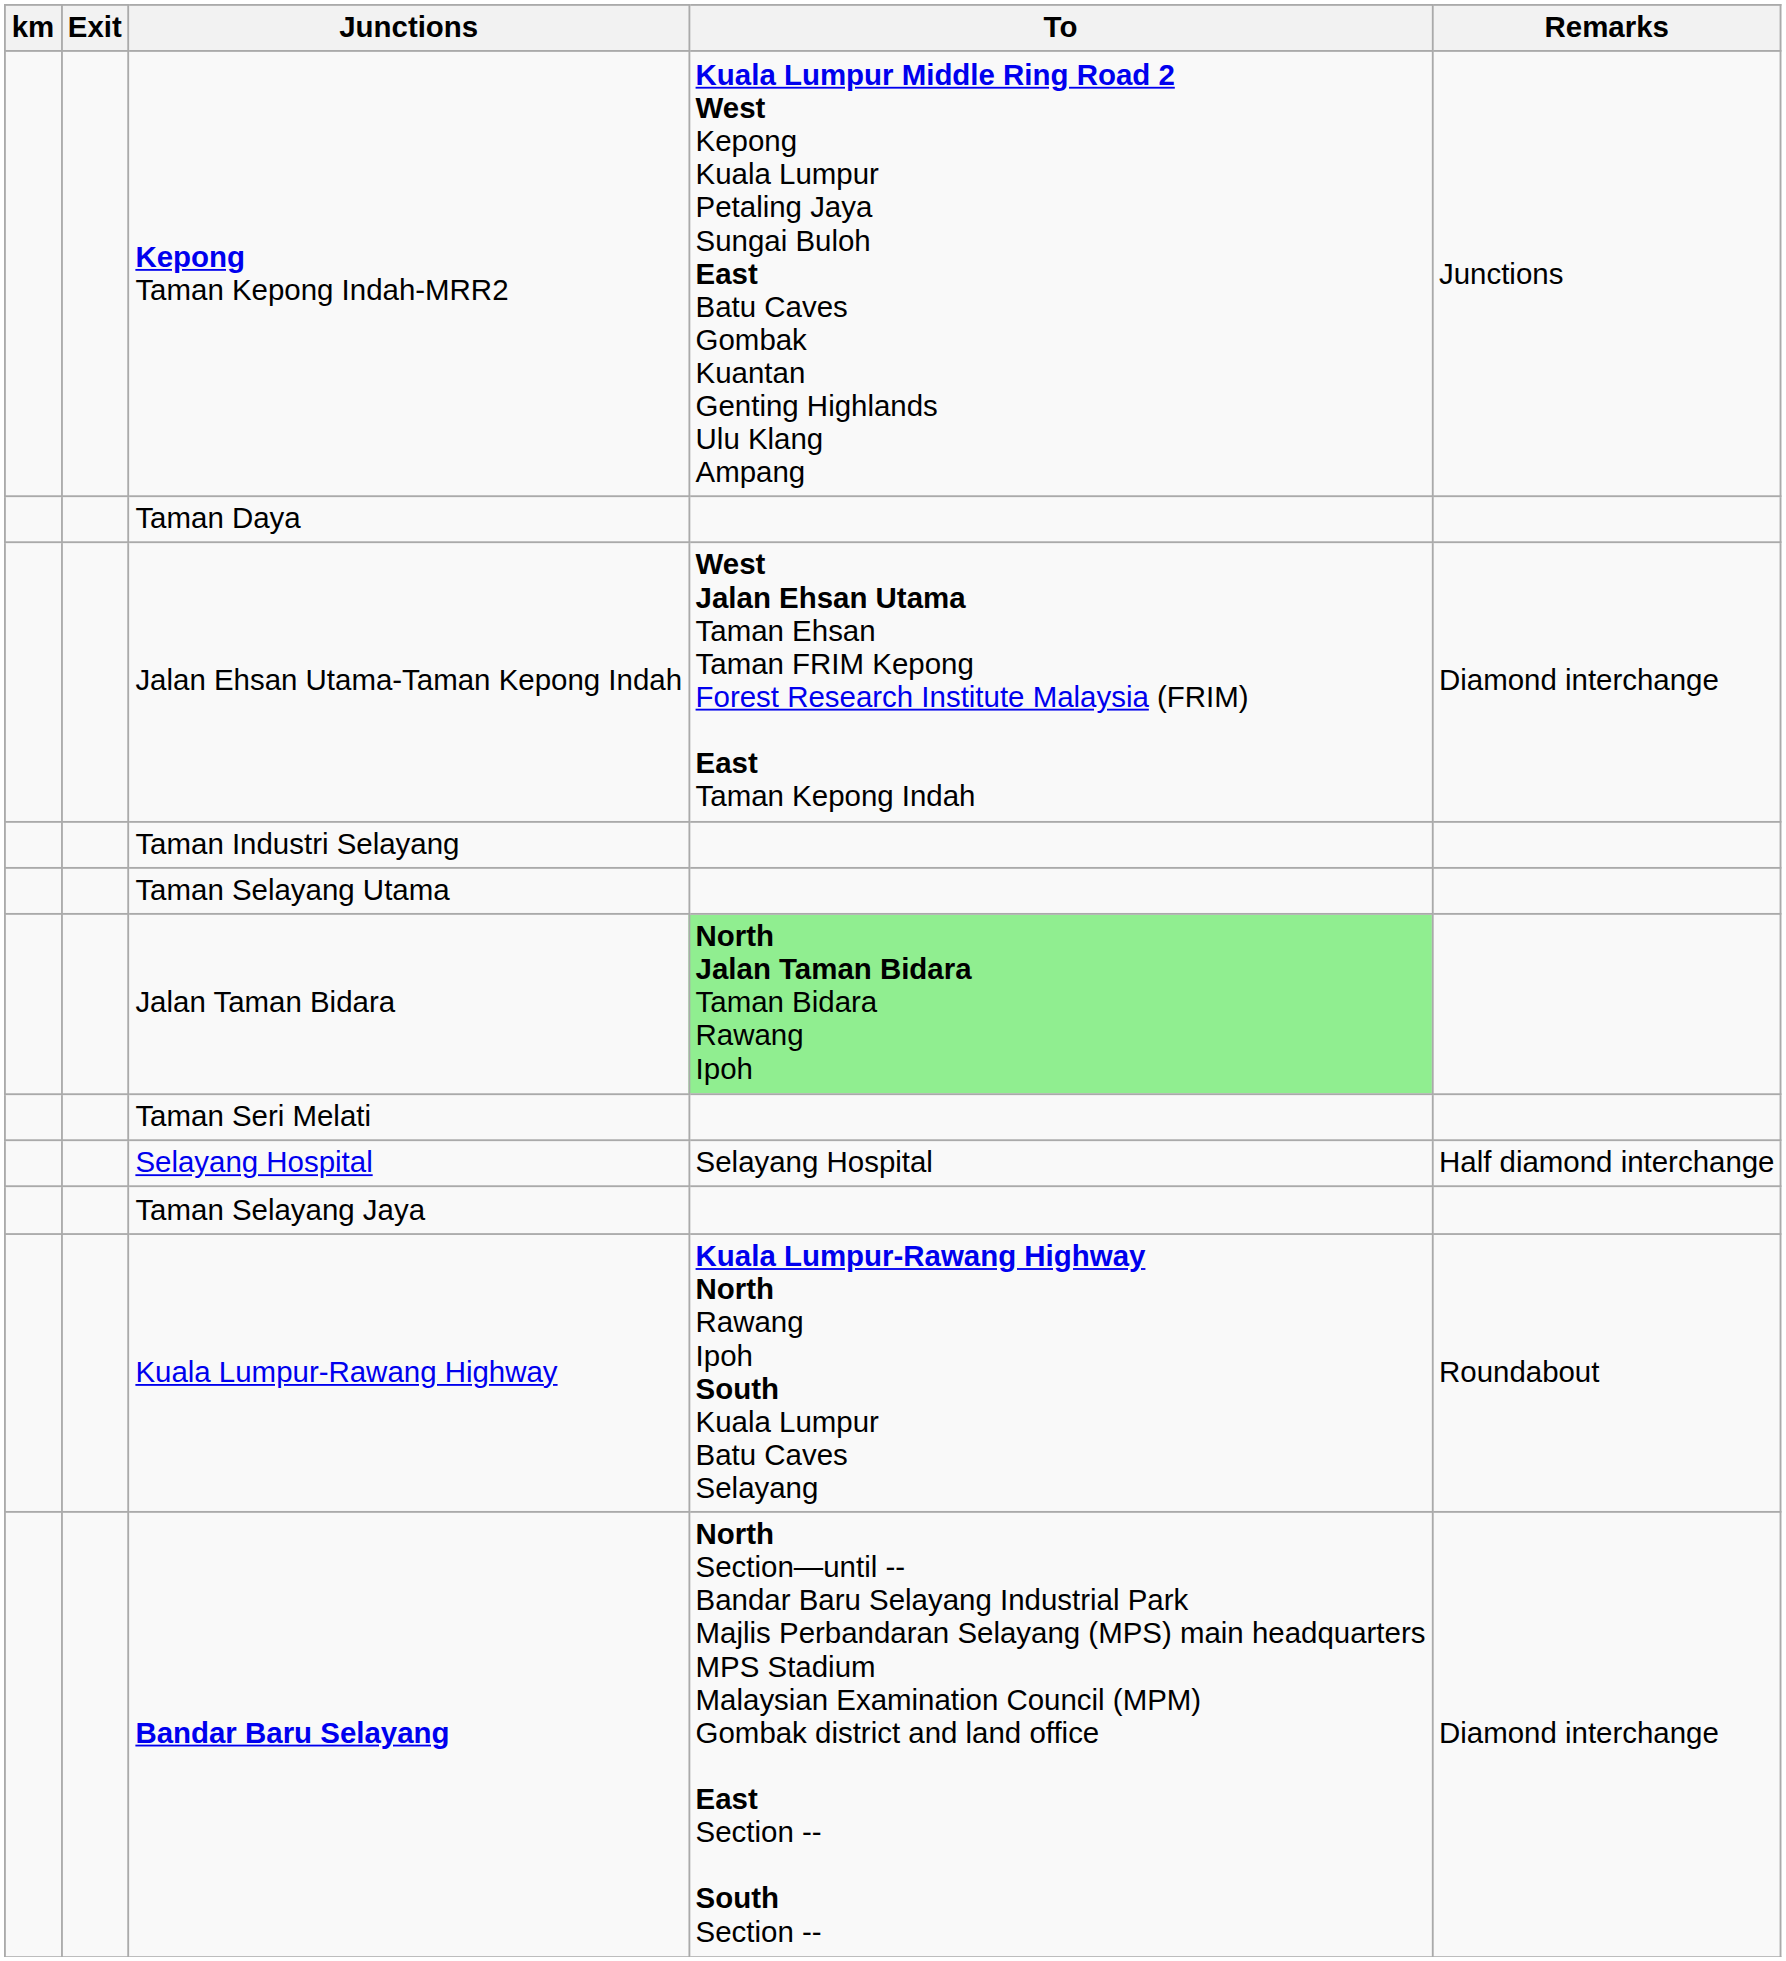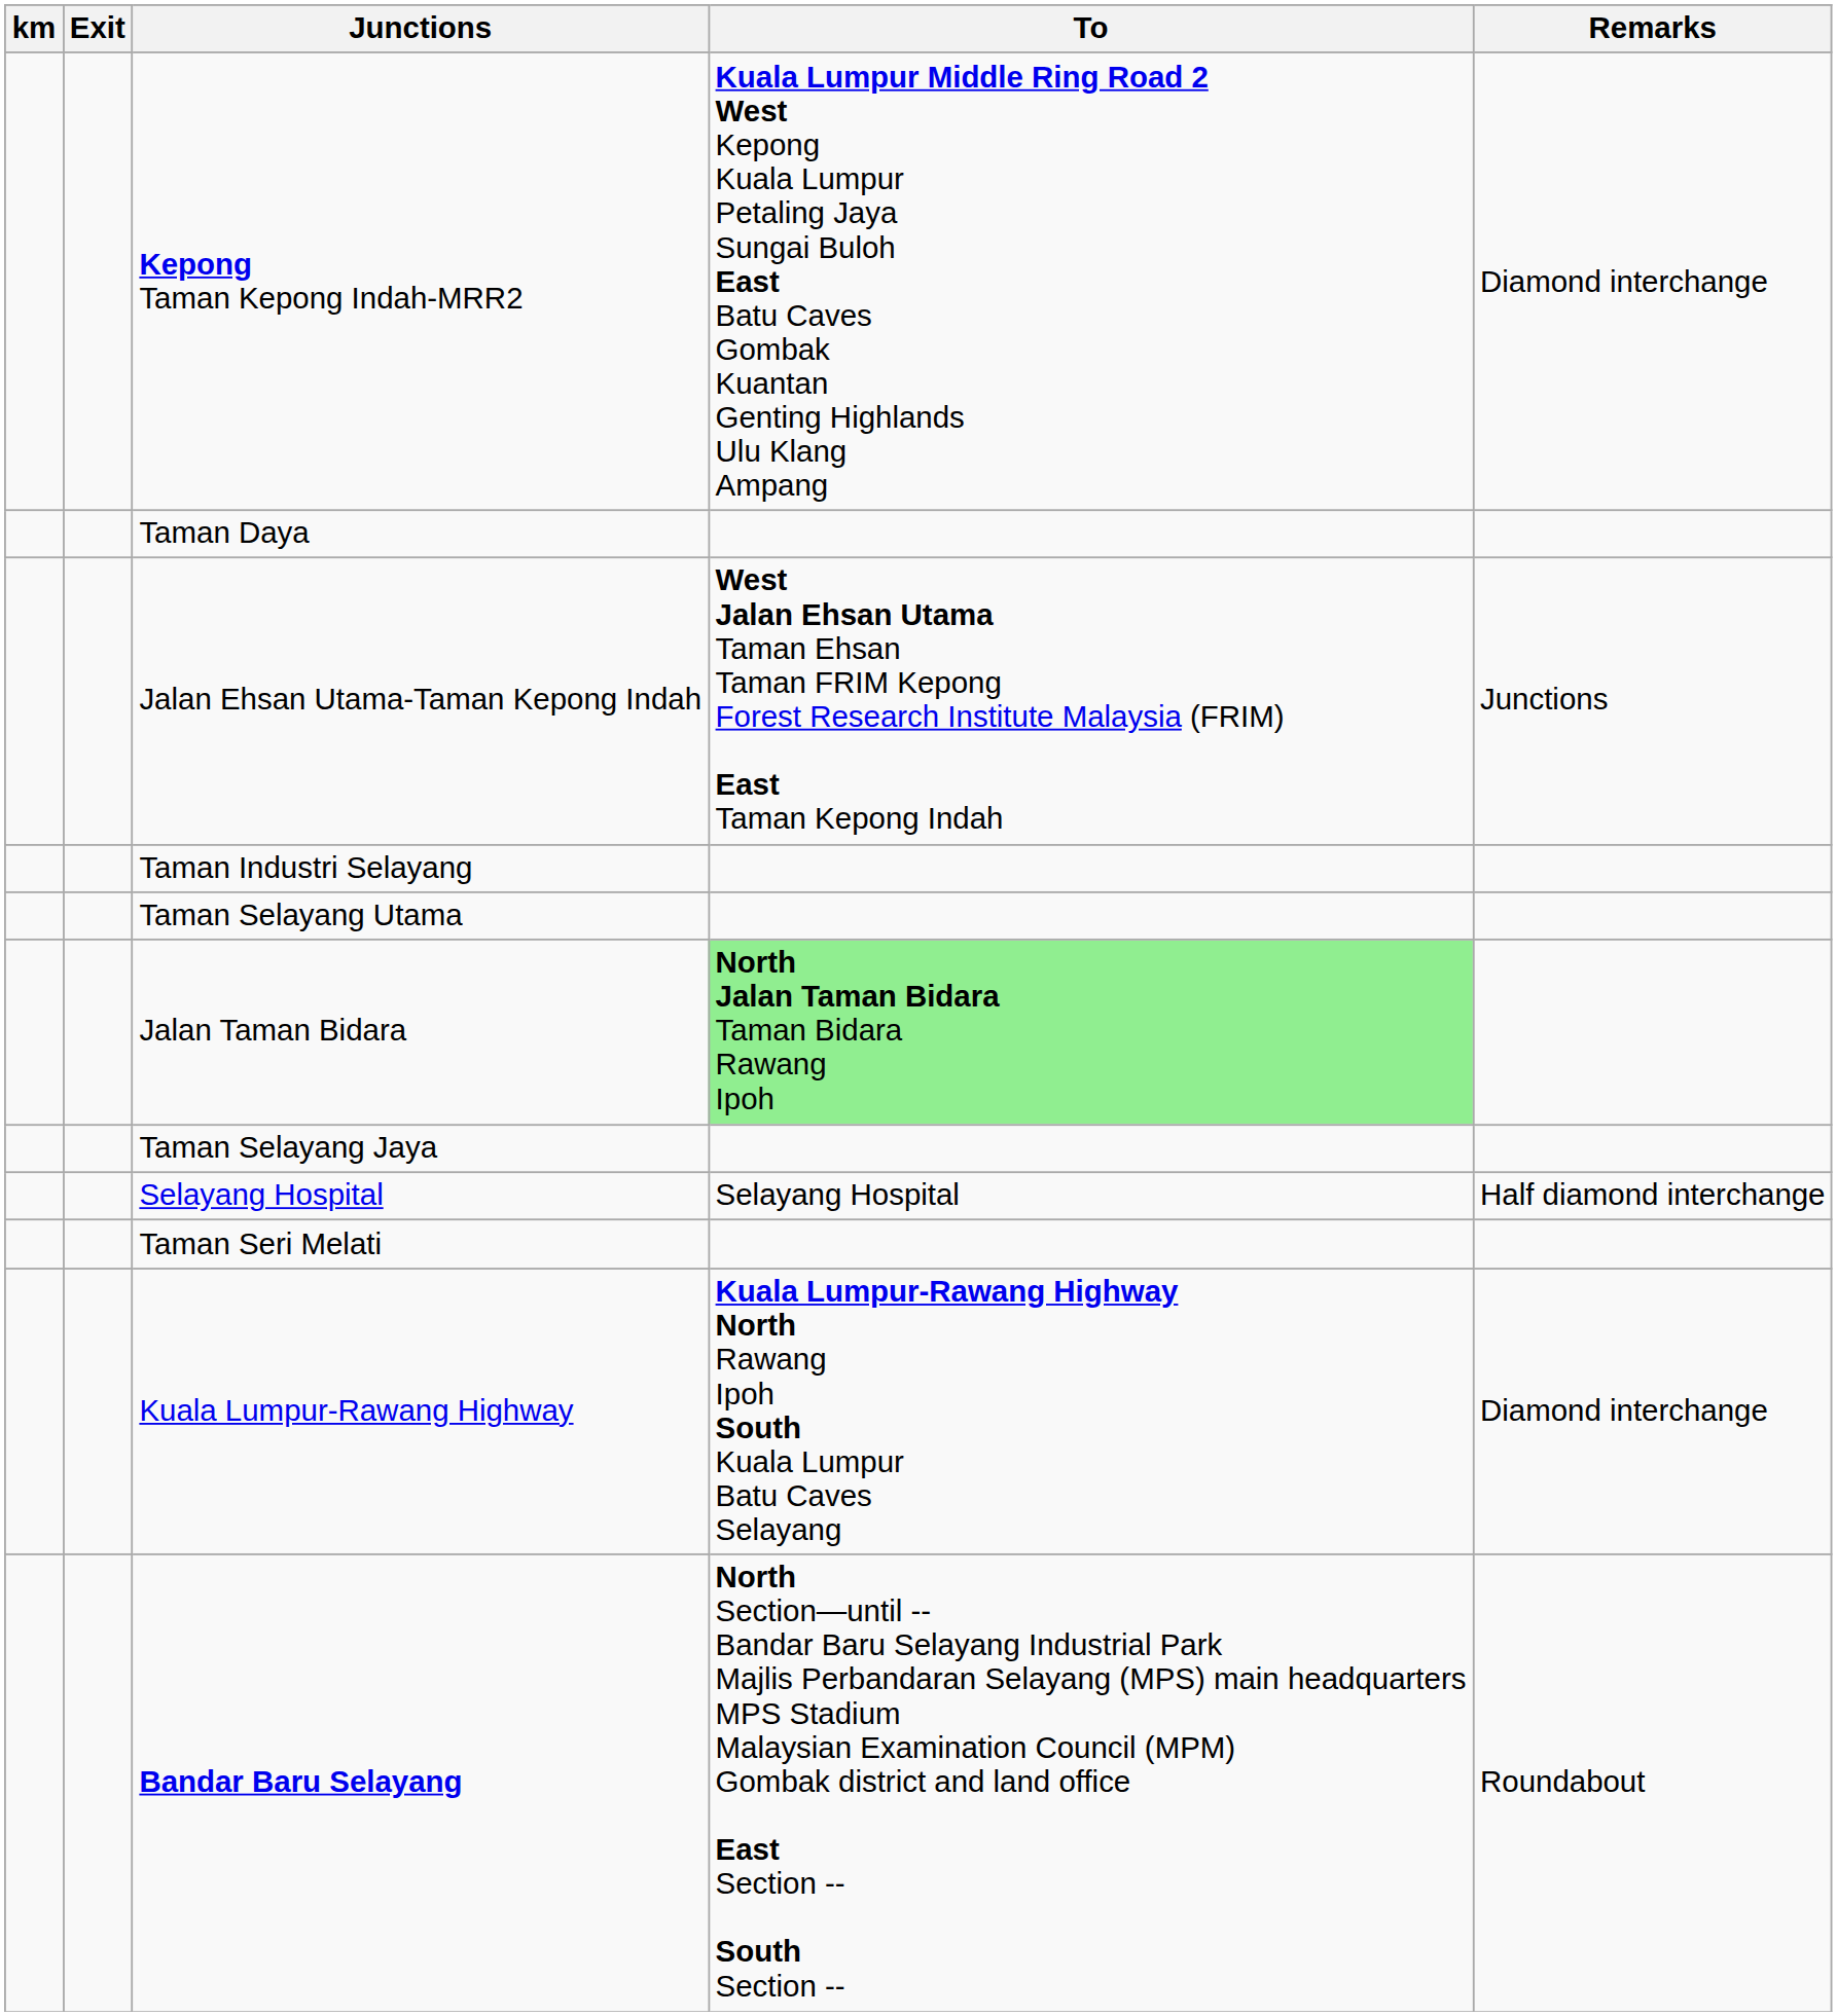Kepong Taman Kepong Indah-MRR2 | Remarks: Junctions -> Diamond interchange
Jalan Ehsan Utama-Taman Kepong Indah | Remarks: Diamond interchange -> Junctions
rows swapped: Taman Selayang Jaya <-> Taman Seri Melati
Kuala Lumpur-Rawang Highway | Remarks: Roundabout -> Diamond interchange
Bandar Baru Selayang | Remarks: Diamond interchange -> Roundabout
